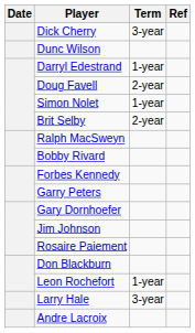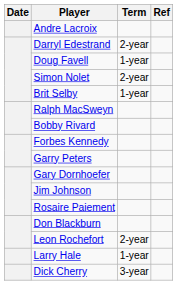rows swapped: Dick Cherry <-> Andre Lacroix
- row: Dunc Wilson
Darryl Edestrand | Term: 1-year -> 2-year
Doug Favell | Term: 2-year -> 1-year
Simon Nolet | Term: 1-year -> 2-year
Brit Selby | Term: 2-year -> 1-year
Leon Rochefort | Term: 1-year -> 2-year
Larry Hale | Term: 3-year -> 1-year
